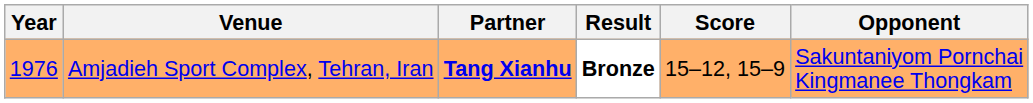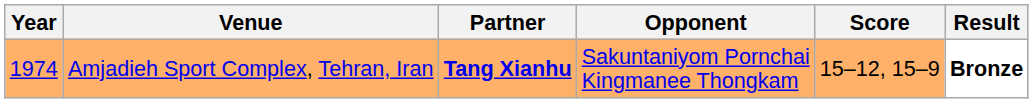columns swapped: Opponent <-> Result
Amjadieh Sport Complex, Tehran, Iran | Year: 1976 -> 1974
